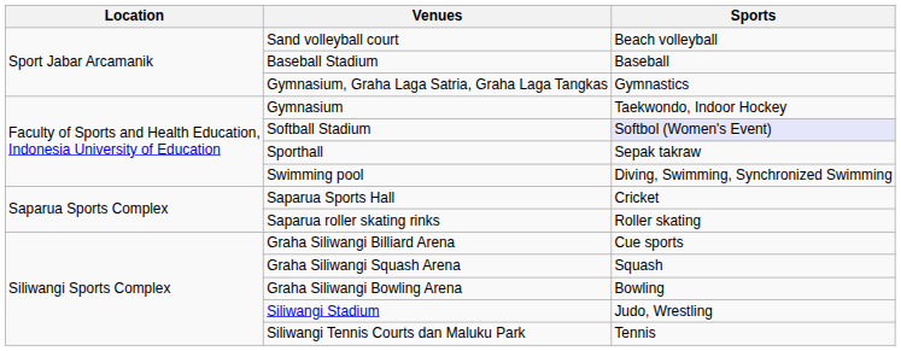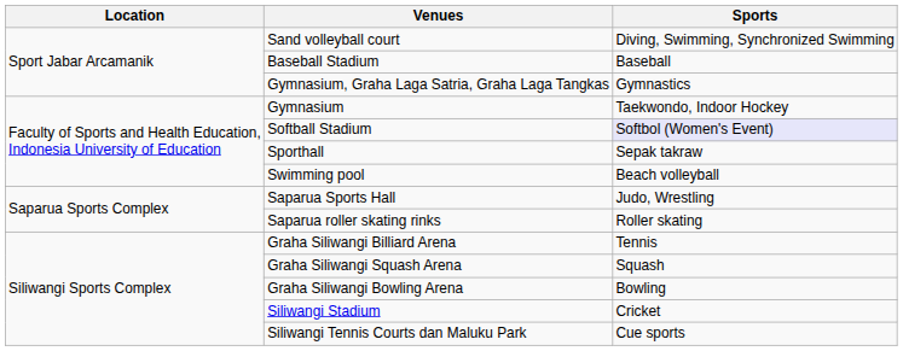Sand volleyball court | Sports: Beach volleyball -> Diving, Swimming, Synchronized Swimming
Swimming pool | Sports: Diving, Swimming, Synchronized Swimming -> Beach volleyball
Saparua Sports Hall | Sports: Cricket -> Judo, Wrestling
Graha Siliwangi Billiard Arena | Sports: Cue sports -> Tennis
Siliwangi Stadium | Sports: Judo, Wrestling -> Cricket
Siliwangi Tennis Courts dan Maluku Park | Sports: Tennis -> Cue sports
